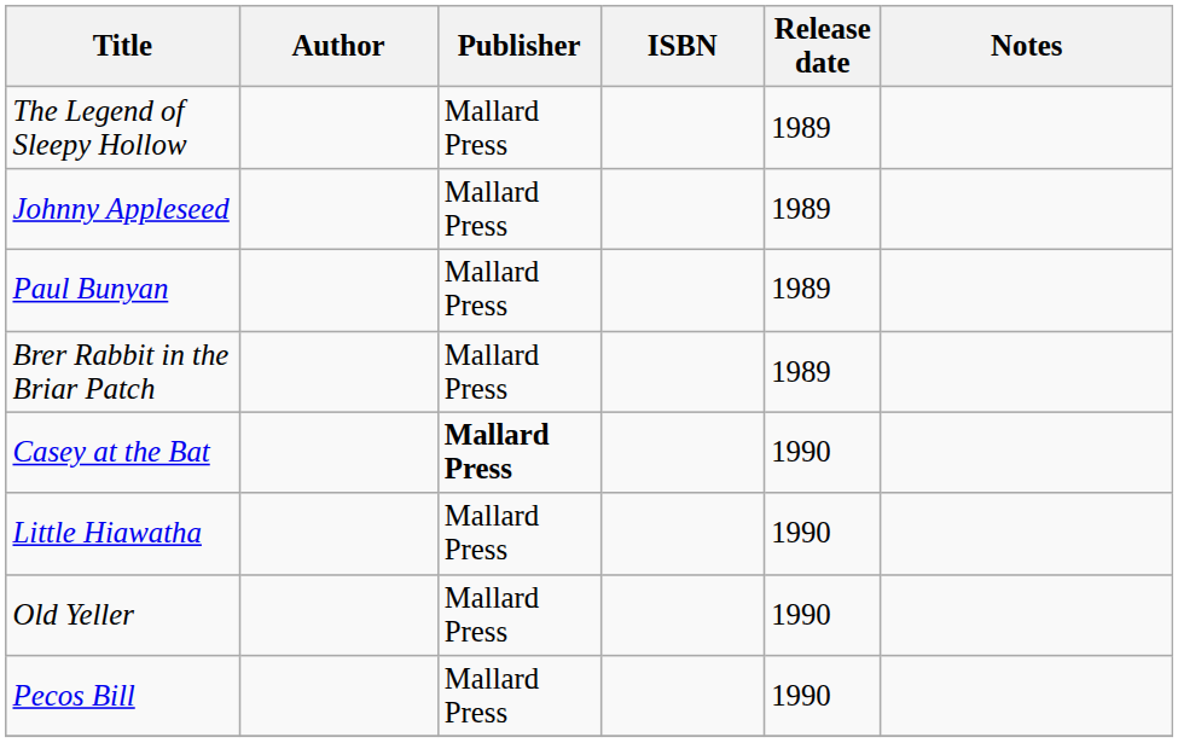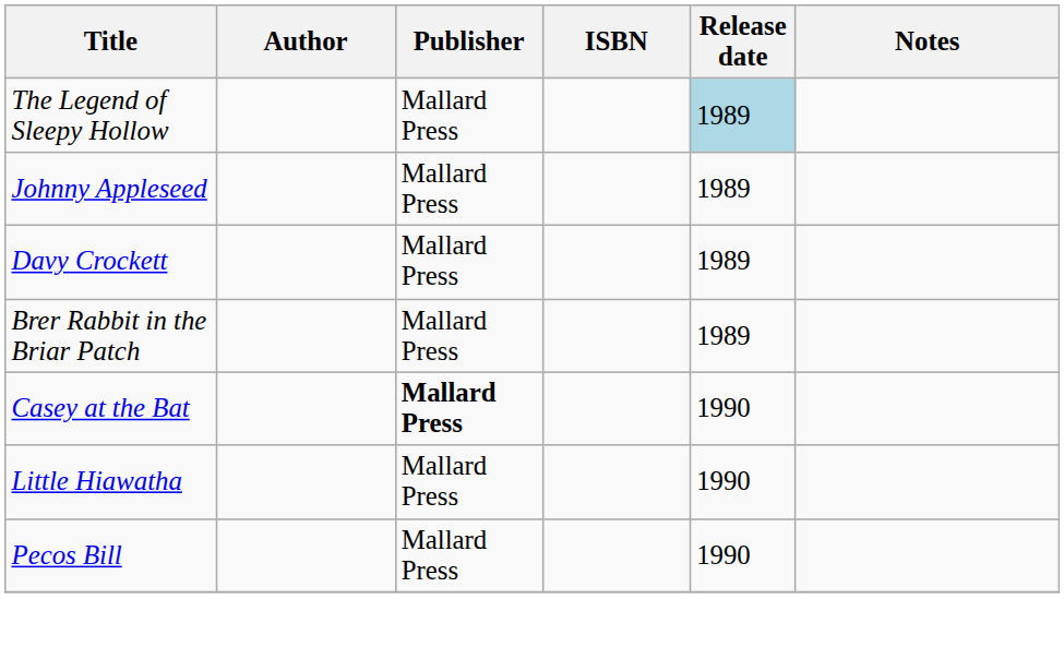The Legend of Sleepy Hollow | Release date: no background -> lightblue background
- row: Paul Bunyan | Mallard Press | 1989
+ row: Davy Crockett | Mallard Press | 1989
- row: Old Yeller | Mallard Press | 1990
